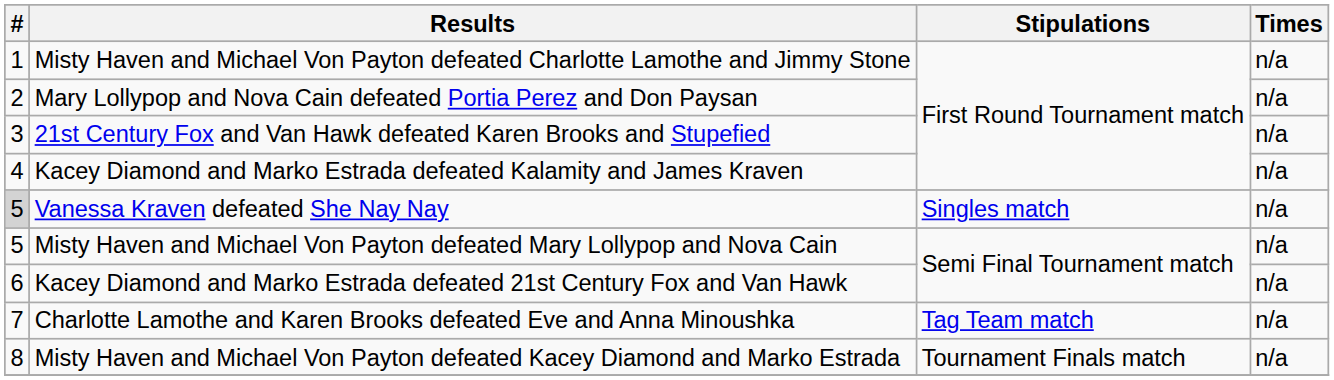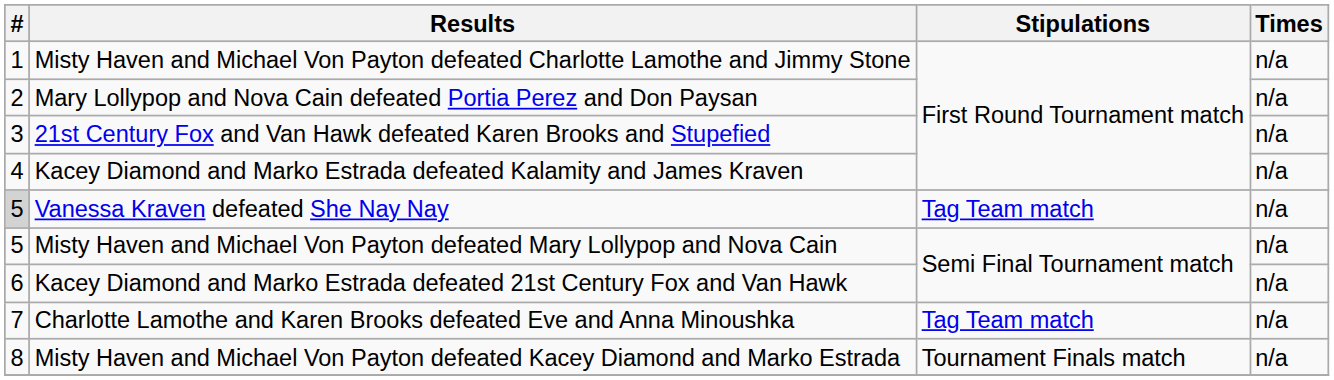Vanessa Kraven defeated She Nay Nay | Stipulations: Singles match -> Tag Team match
